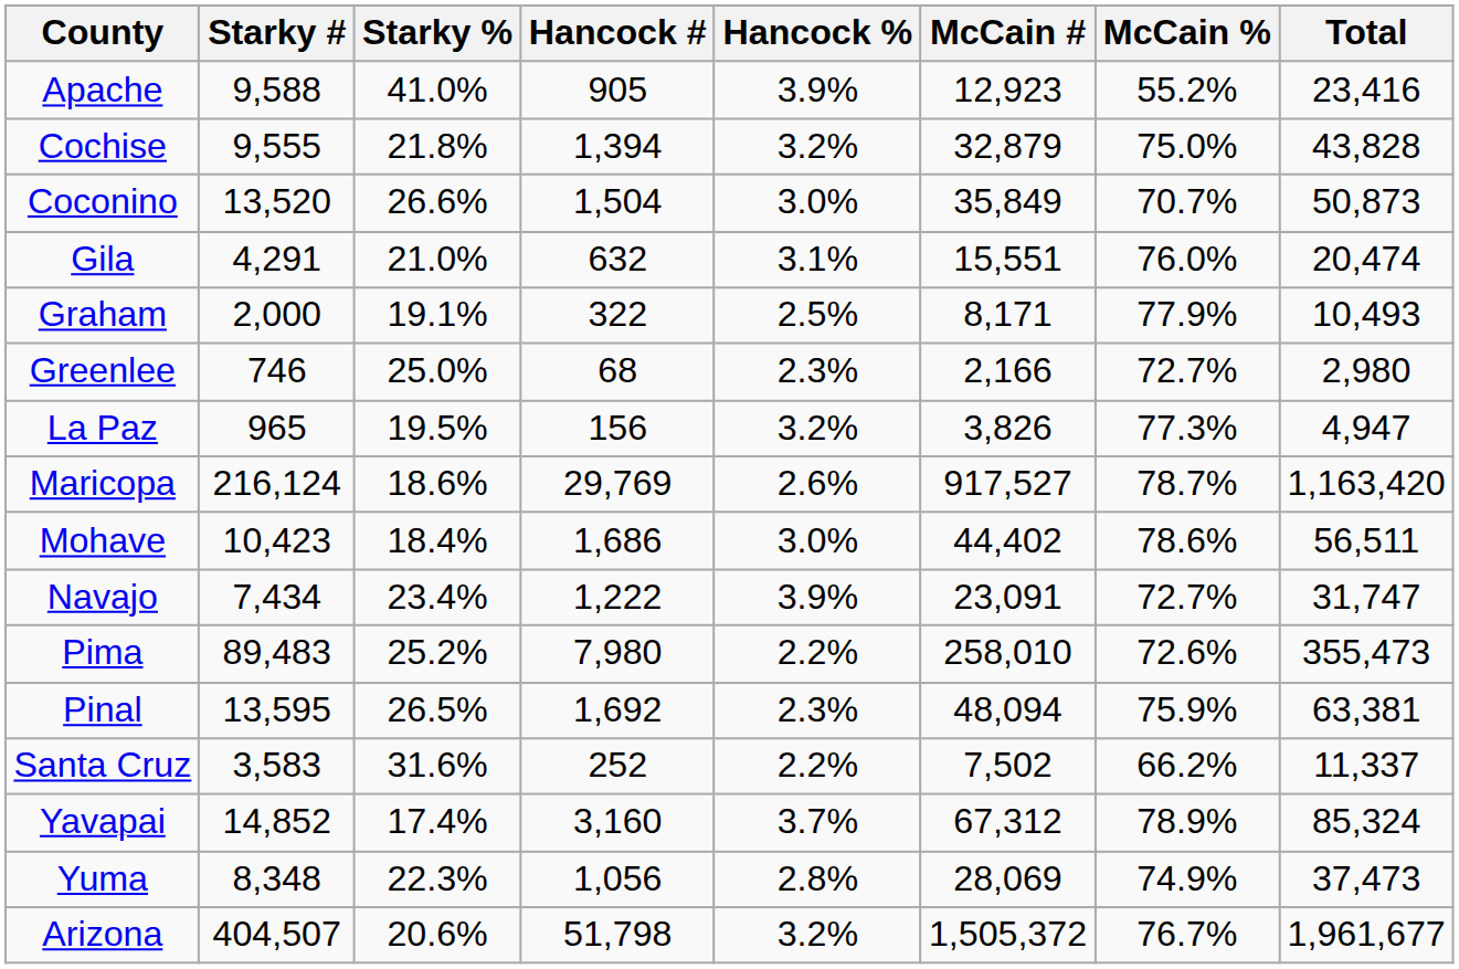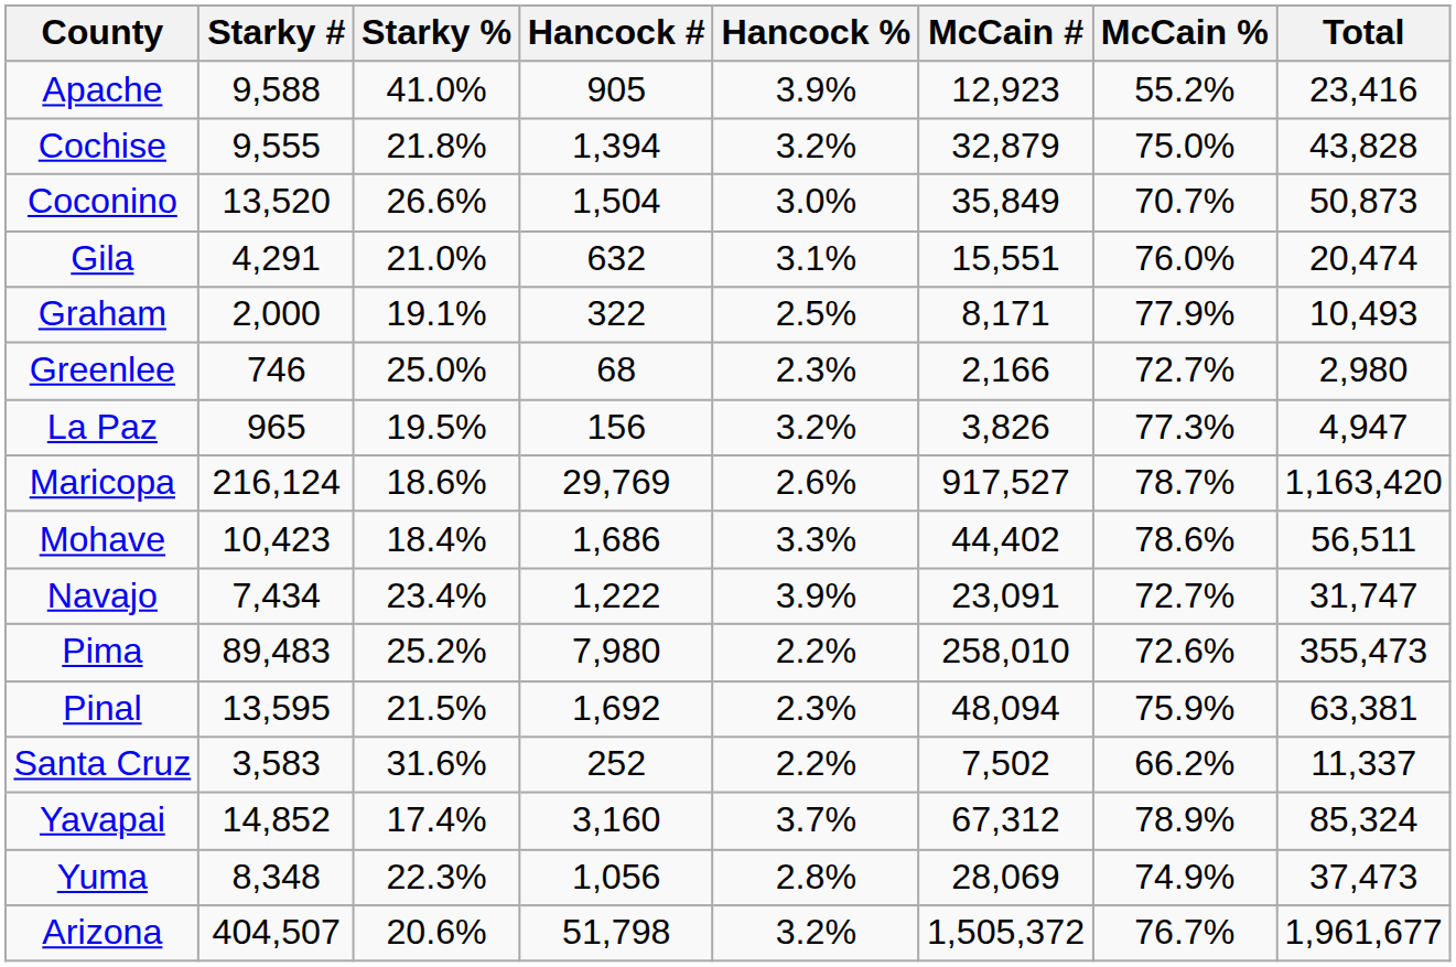Mohave | Hancock %: 3.0% -> 3.3%
Pinal | Starky %: 26.5% -> 21.5%
